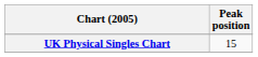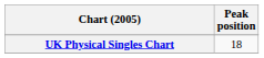UK Physical Singles Chart | Peak position: 15 -> 18
